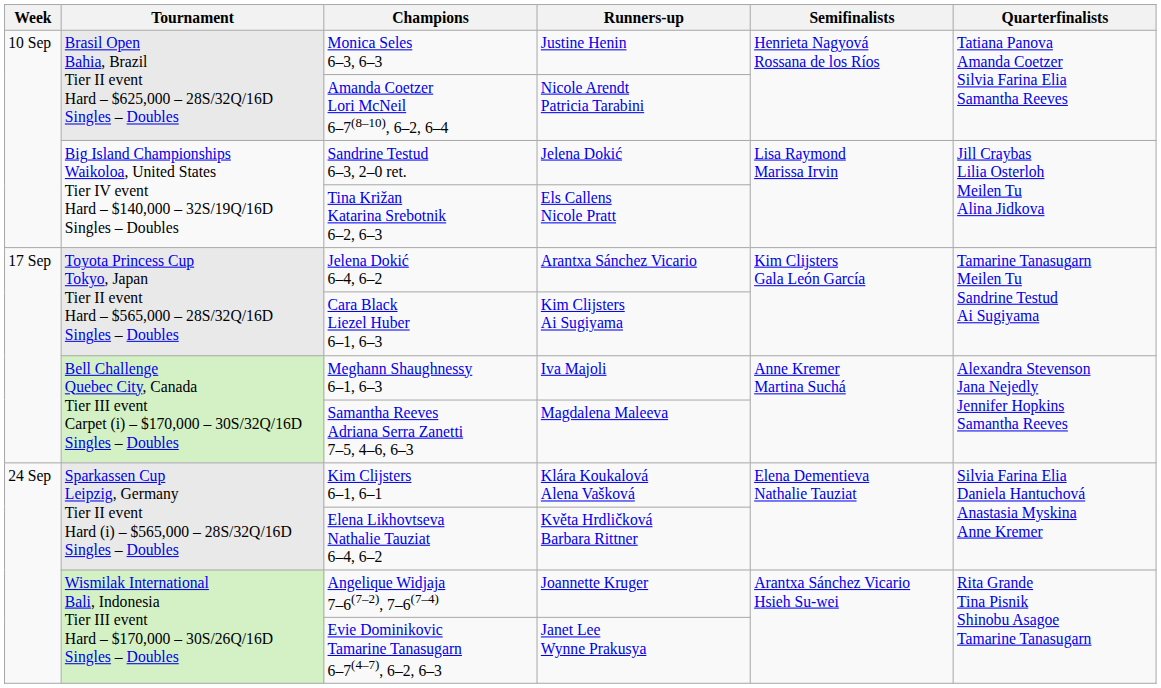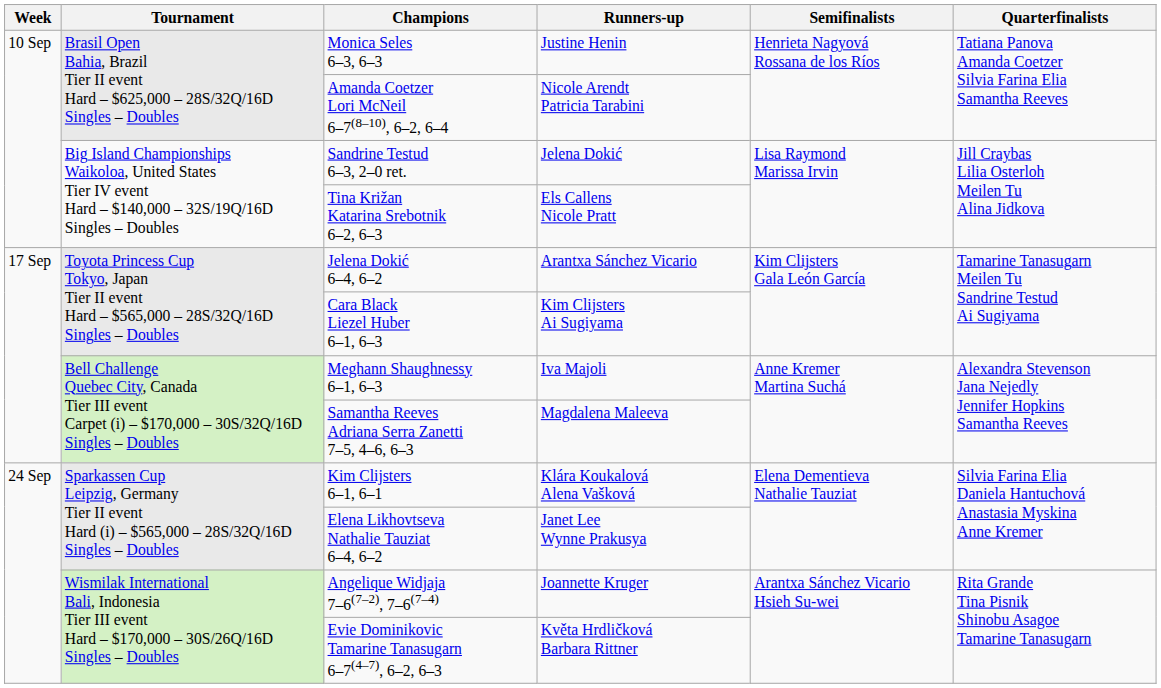Elena Likhovtseva Nathalie Tauziat 6–4, 6–2 | Runners-up: Květa Hrdličková Barbara Rittner -> Janet Lee Wynne Prakusya
Evie Dominikovic Tamarine Tanasugarn 6–7(4–7), 6–2, 6–3 | Runners-up: Janet Lee Wynne Prakusya -> Květa Hrdličková Barbara Rittner
